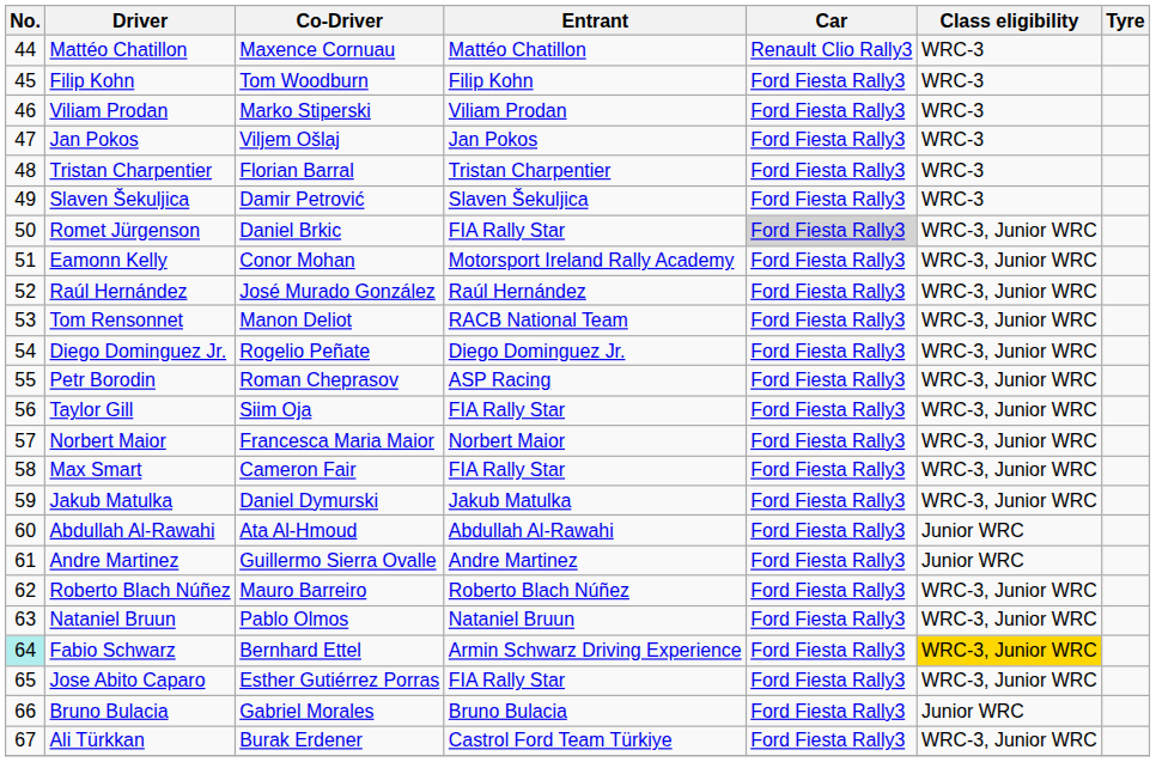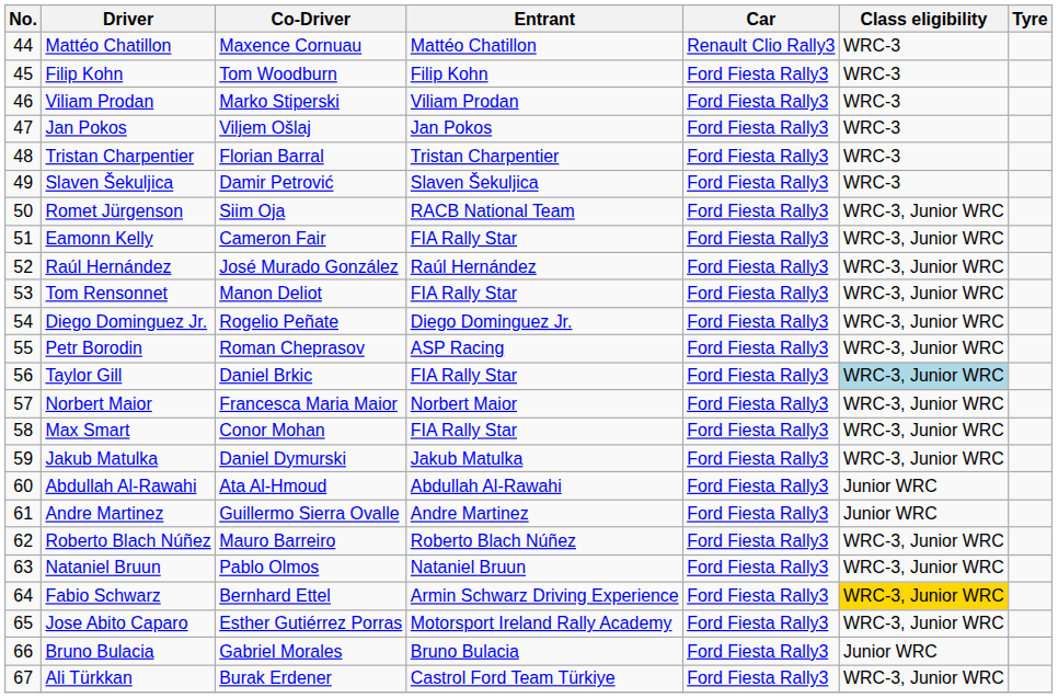Romet Jürgenson | Co-Driver: Daniel Brkic -> Siim Oja
Romet Jürgenson | Entrant: FIA Rally Star -> RACB National Team
Romet Jürgenson | Car: lightgrey background -> no background
Eamonn Kelly | Co-Driver: Conor Mohan -> Cameron Fair
Eamonn Kelly | Entrant: Motorsport Ireland Rally Academy -> FIA Rally Star
Tom Rensonnet | Entrant: RACB National Team -> FIA Rally Star
Taylor Gill | Co-Driver: Siim Oja -> Daniel Brkic
Taylor Gill | Class eligibility: no background -> lightblue background
Max Smart | Co-Driver: Cameron Fair -> Conor Mohan
Fabio Schwarz | No.: paleturquoise background -> no background
Jose Abito Caparo | Entrant: FIA Rally Star -> Motorsport Ireland Rally Academy
